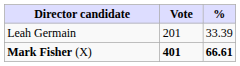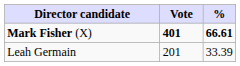rows swapped: Mark Fisher (X) <-> Leah Germain
